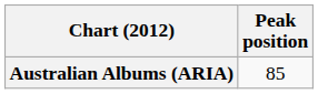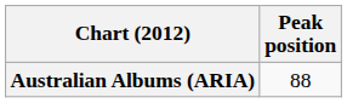Australian Albums (ARIA) | Peak position: 85 -> 88
